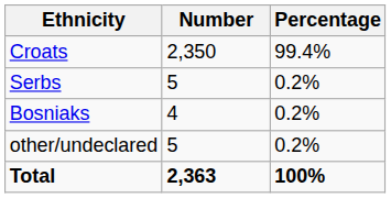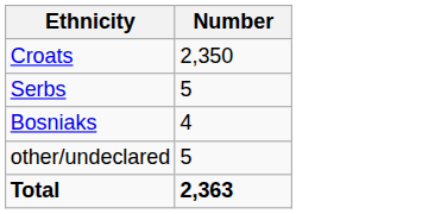- column: Percentage | 99.4% | 0.2% | 0.2% | 0.2% | 100%
